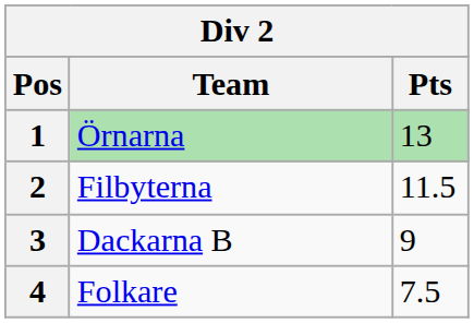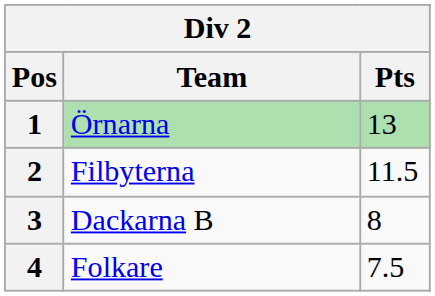3 | Pts: 9 -> 8
